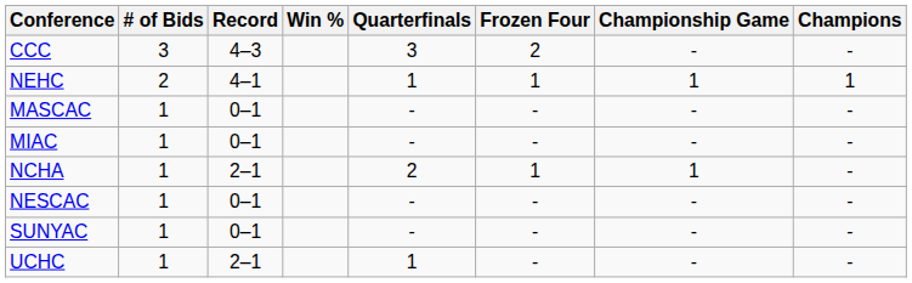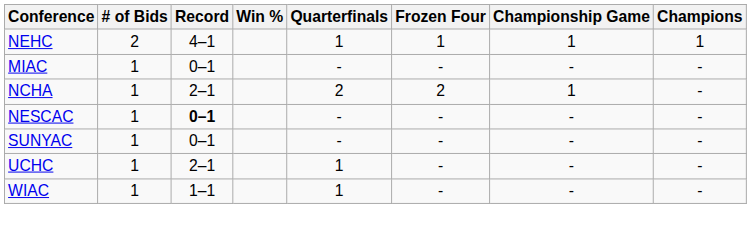- row: CCC | 3 | 4–3 | 3 | 2 | - | -
- row: MASCAC | 1 | 0–1 | - | - | - | -
NCHA | Frozen Four: 1 -> 2
NESCAC | Record: normal -> bold
+ row: WIAC | 1 | 1–1 | 1 | - | - | -
